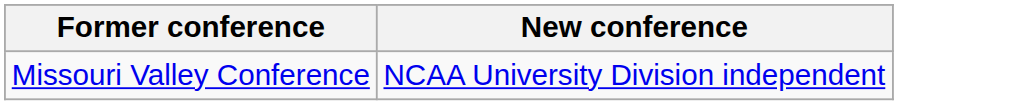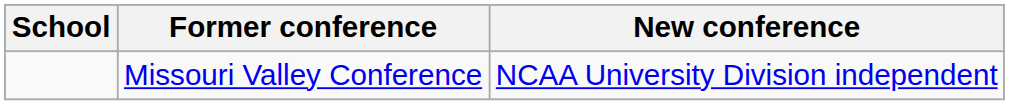+ column: School
